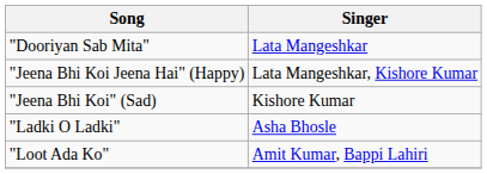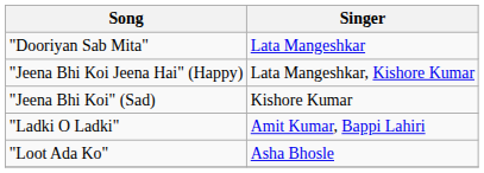"Ladki O Ladki" | Singer: Asha Bhosle -> Amit Kumar, Bappi Lahiri
"Loot Ada Ko" | Singer: Amit Kumar, Bappi Lahiri -> Asha Bhosle
